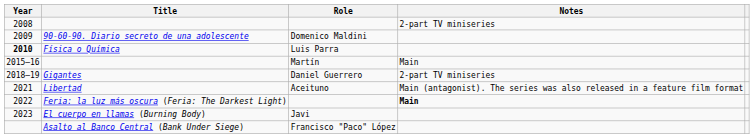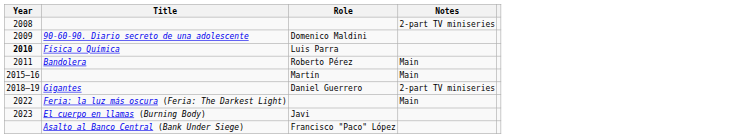+ row: 2011 | Bandolera | Roberto Pérez | Main
- row: 2021 | Libertad | Aceituno | Main (antagonist). The series was also released in a feature film format
Feria: la luz más oscura (Feria: The Darkest Light) | Notes: bold -> normal
